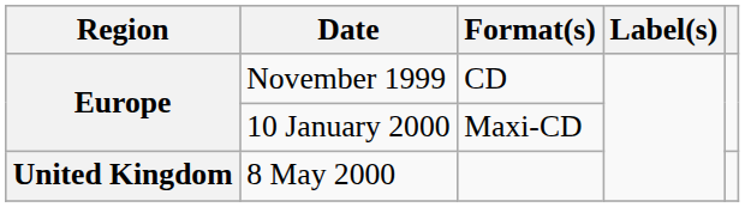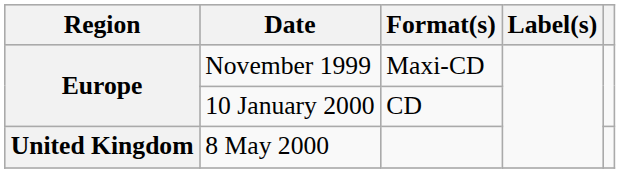November 1999 | Format(s): CD -> Maxi-CD
10 January 2000 | Format(s): Maxi-CD -> CD
